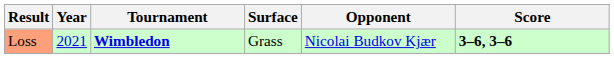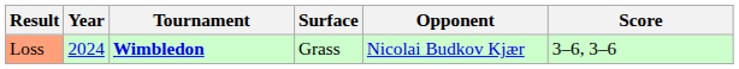Loss | Year: 2021 -> 2024
Loss | Score: bold -> normal
